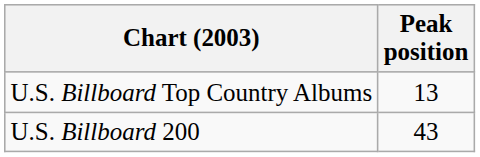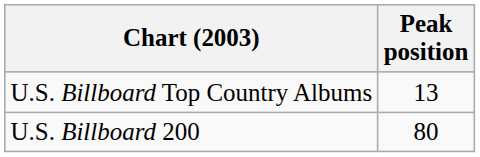U.S. Billboard 200 | Peak position: 43 -> 80
